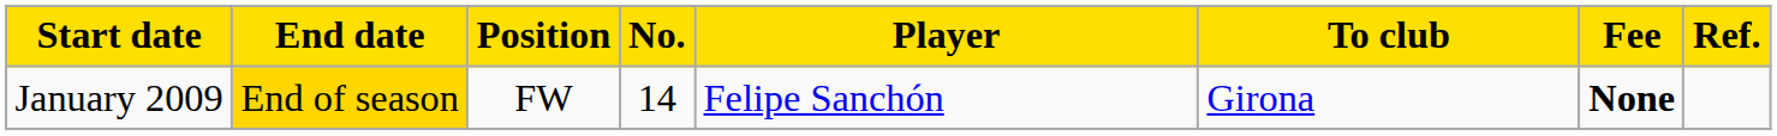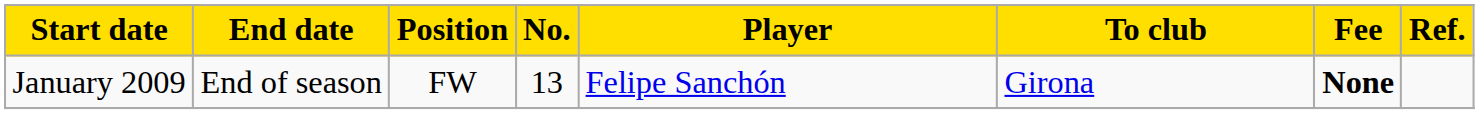January 2009 | End date: gold background -> no background
January 2009 | No.: 14 -> 13
